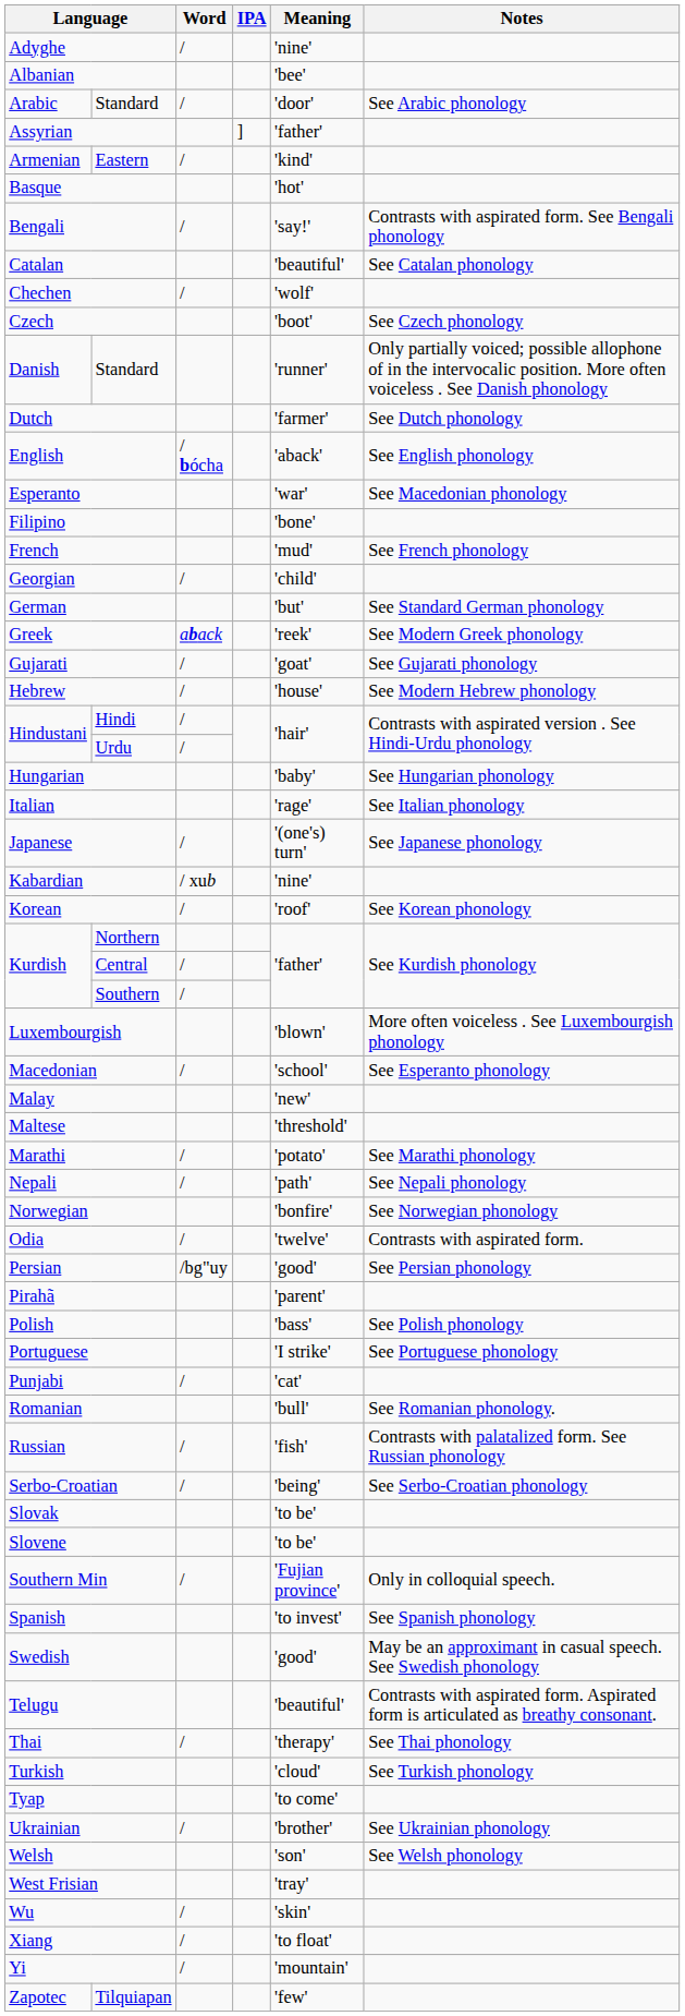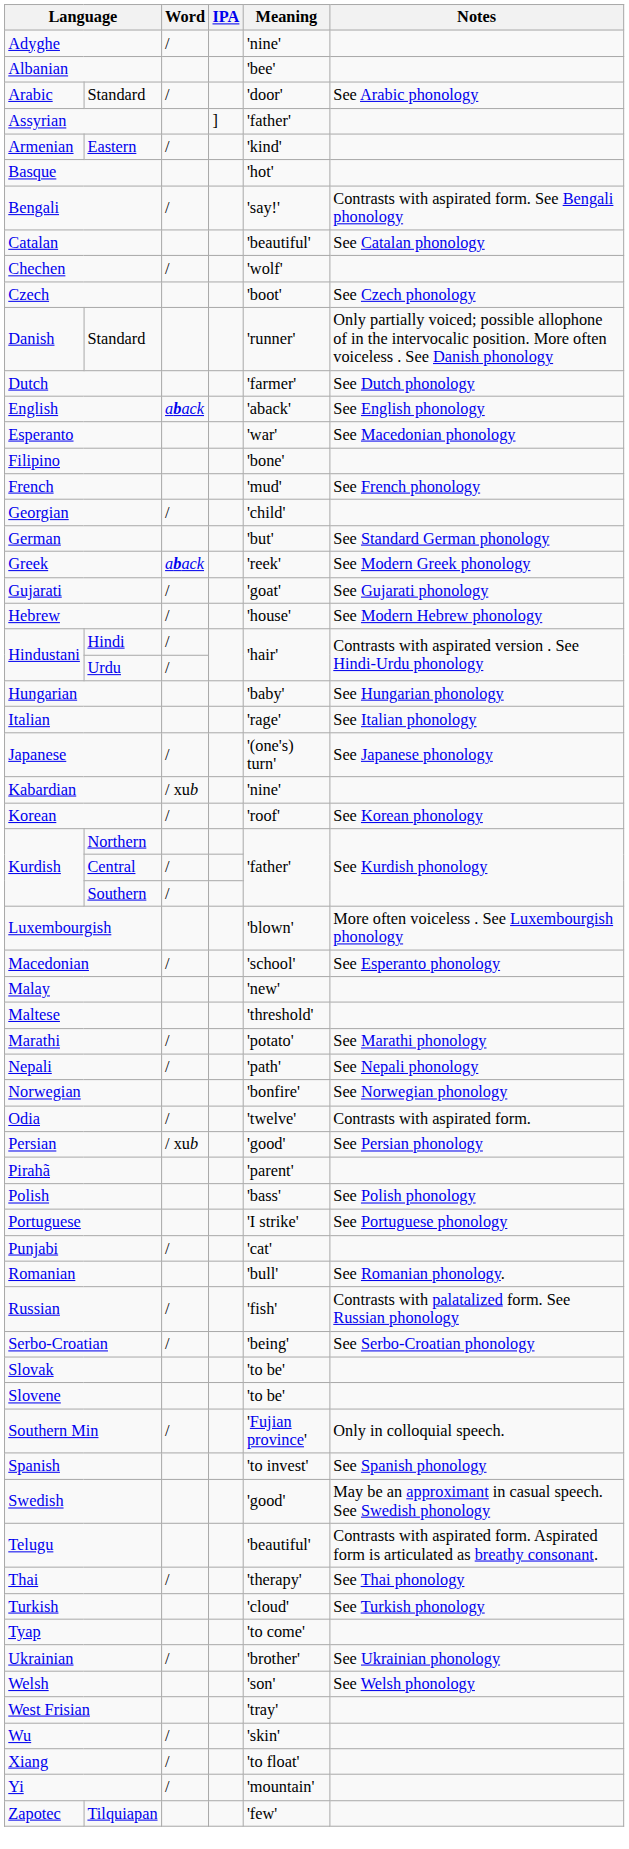English | Word: / bócha -> aback
Persian | Word: /bg"uy -> / xub
